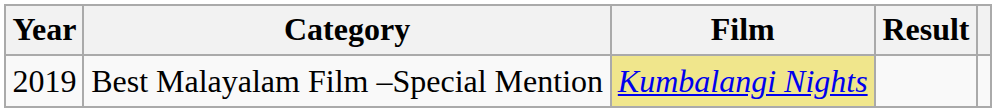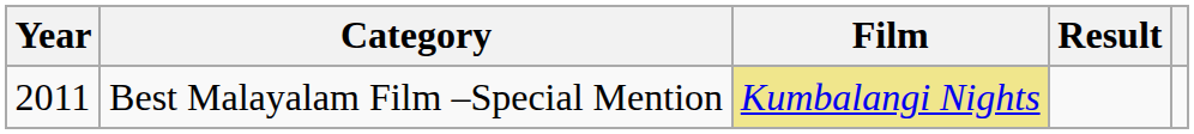Best Malayalam Film –Special Mention | Year: 2019 -> 2011
